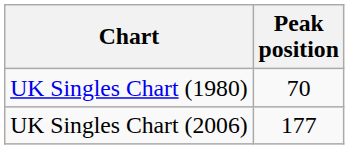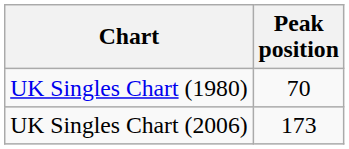UK Singles Chart (2006) | Peak position: 177 -> 173
